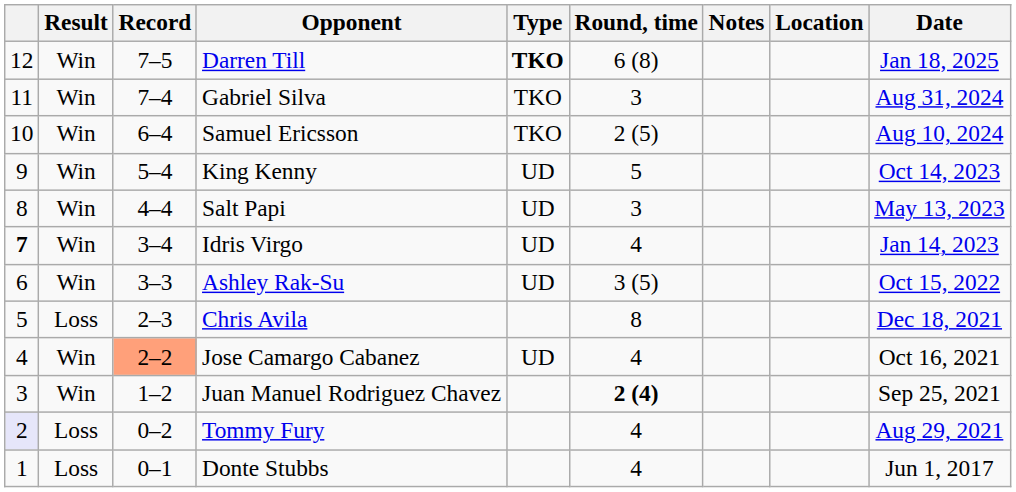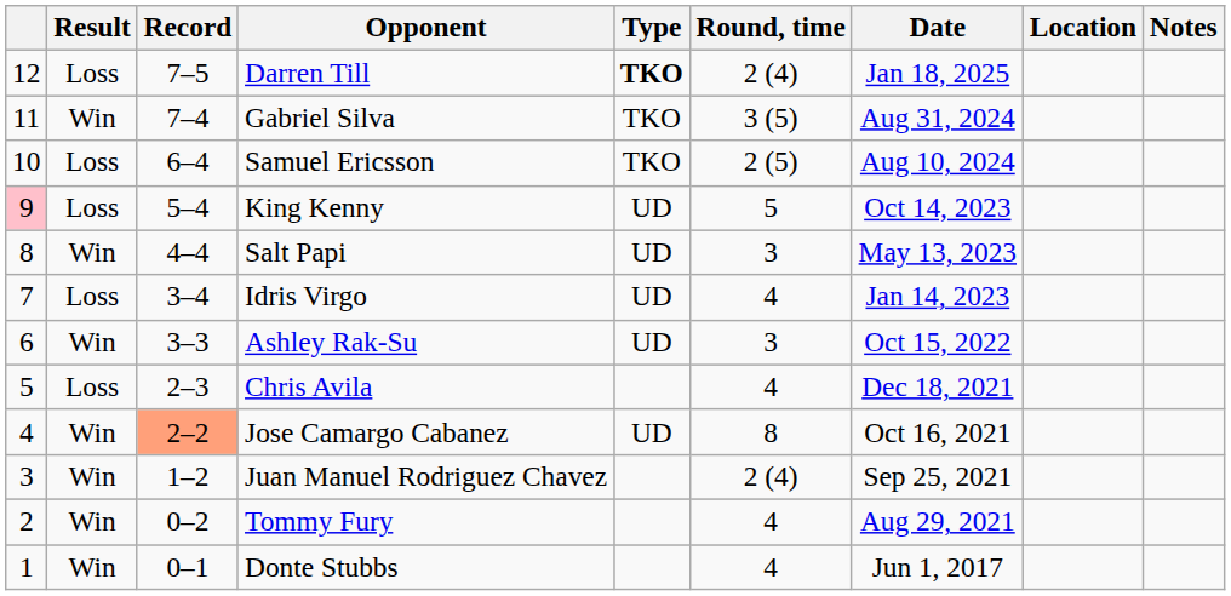columns swapped: Date <-> Notes
Darren Till | Result: Win -> Loss
Darren Till | Round, time: 6 (8) -> 2 (4)
Gabriel Silva | Round, time: 3 -> 3 (5)
Samuel Ericsson | Result: Win -> Loss
King Kenny | column 1: no background -> pink background
King Kenny | Result: Win -> Loss
Idris Virgo | column 1: bold -> normal
Idris Virgo | Result: Win -> Loss
Ashley Rak-Su | Round, time: 3 (5) -> 3
Chris Avila | Round, time: 8 -> 4
Jose Camargo Cabanez | Round, time: 4 -> 8
Juan Manuel Rodriguez Chavez | Round, time: bold -> normal
Tommy Fury | column 1: lavender background -> no background
Tommy Fury | Result: Loss -> Win
Donte Stubbs | Result: Loss -> Win
